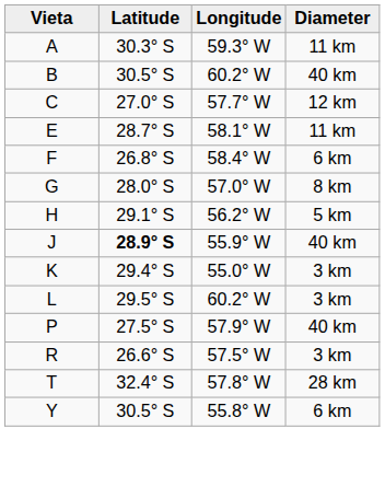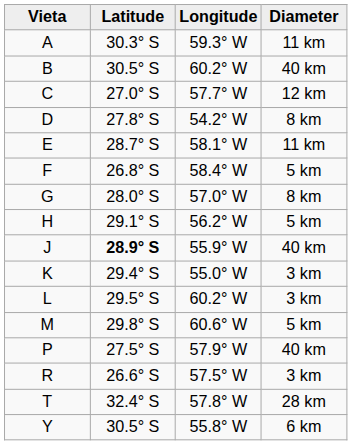+ row: D | 27.8° S | 54.2° W | 8 km
F | Diameter: 6 km -> 5 km
+ row: M | 29.8° S | 60.6° W | 5 km
